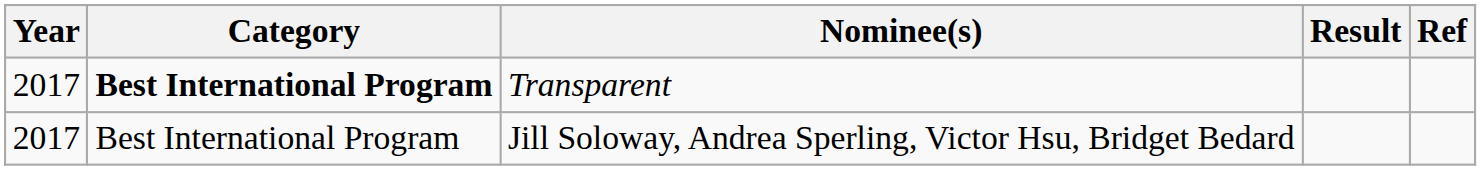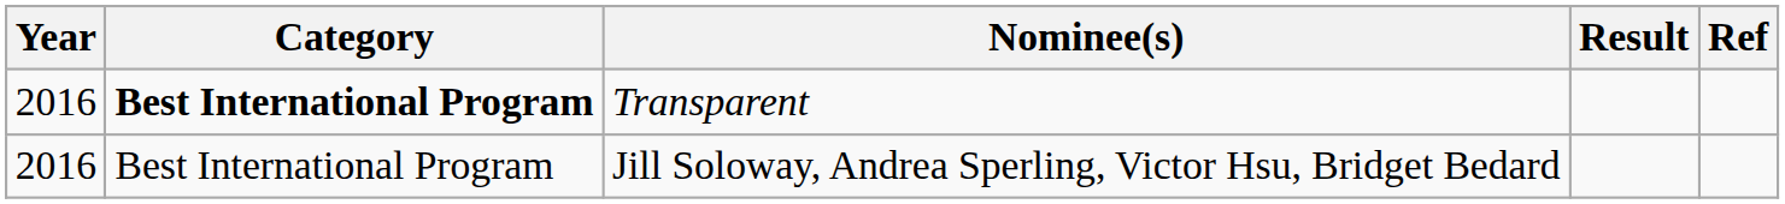Transparent | Year: 2017 -> 2016
Jill Soloway, Andrea Sperling, Victor Hsu, Bridget Bedard | Year: 2017 -> 2016
